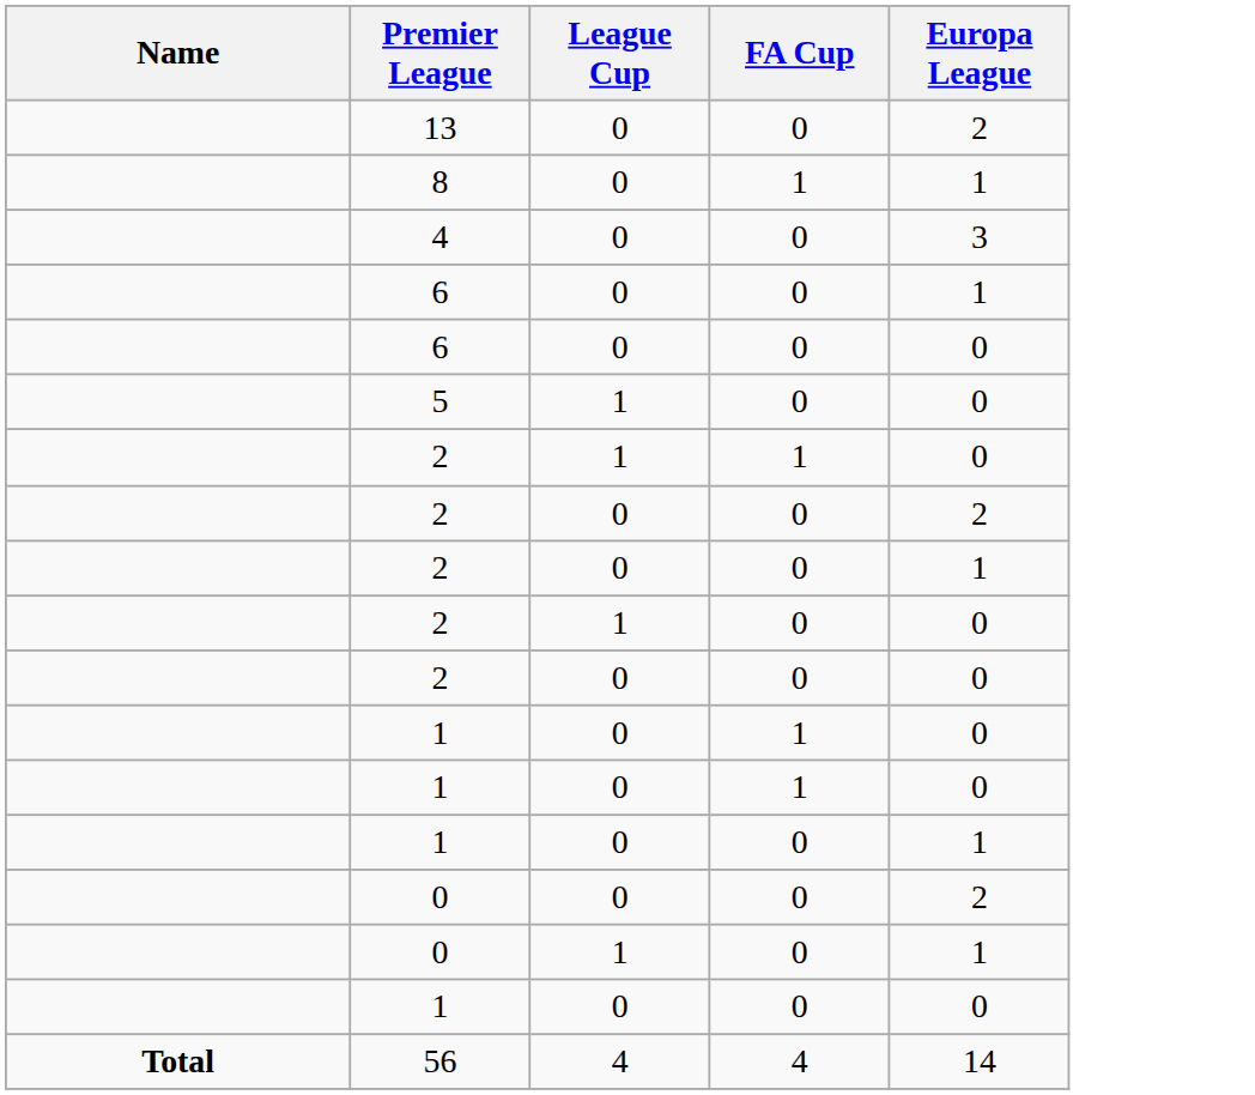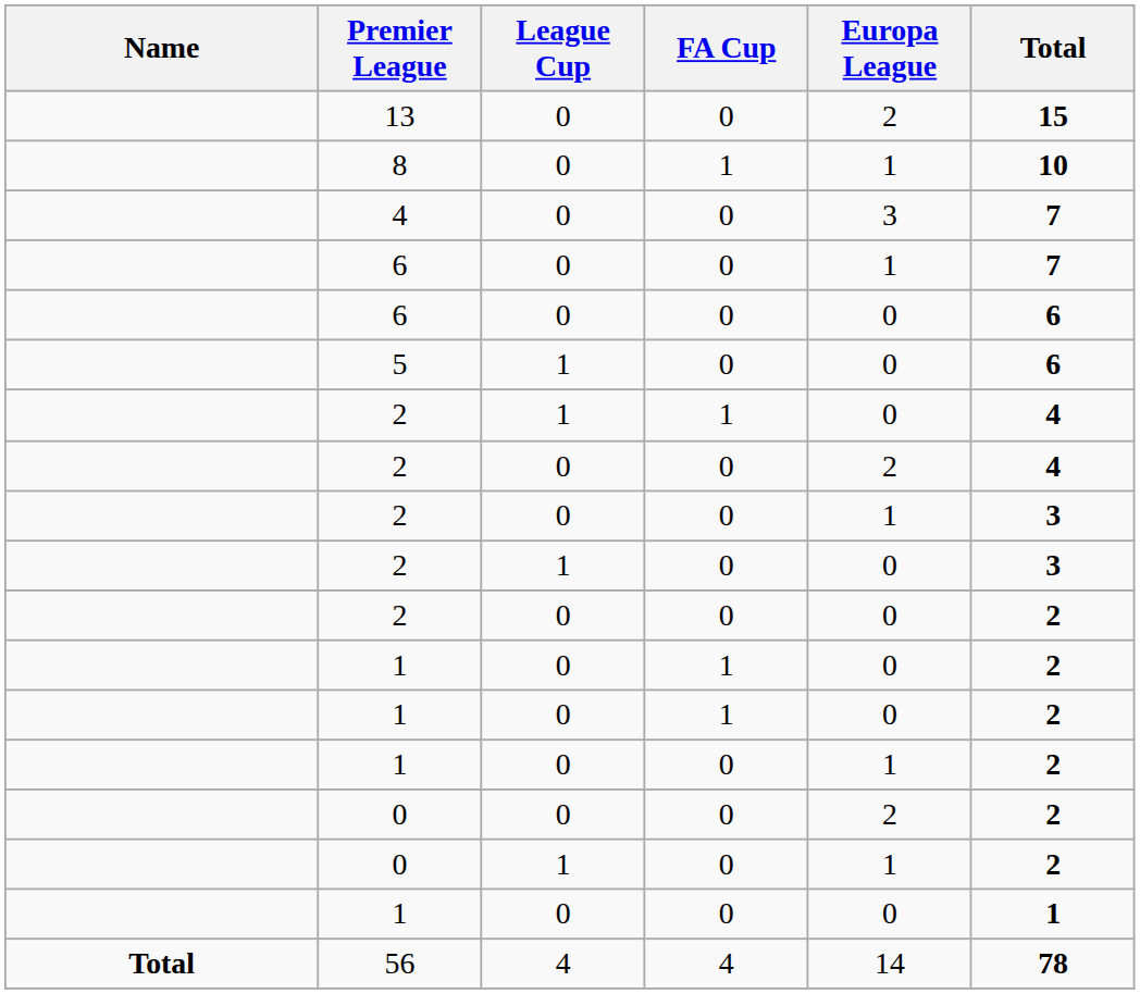+ column: Total | 15 | 10 | 7 | 7 | 6 | 6 | 4 | 4 | 3 | 3 | 2 | 2 | 2 | 2 | 2 | 2 | 1 | 78
